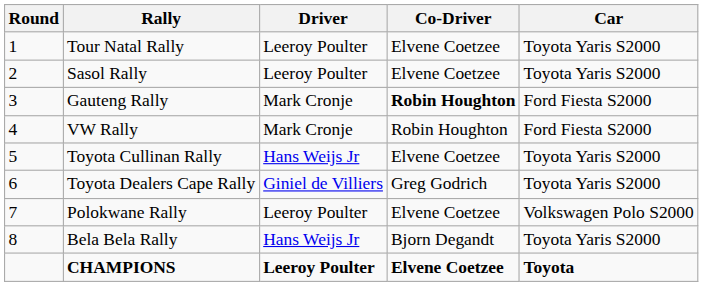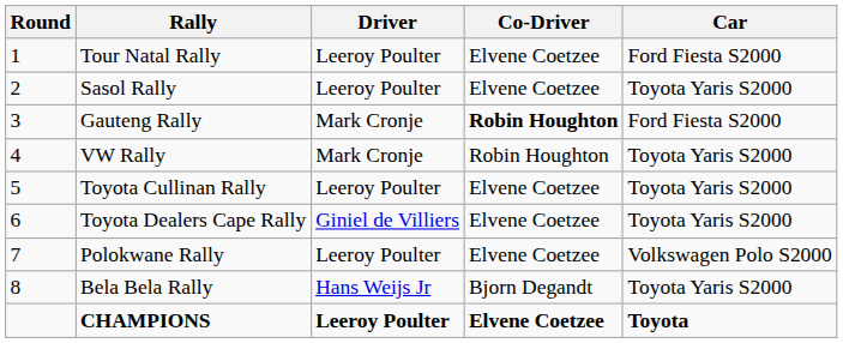Tour Natal Rally | Car: Toyota Yaris S2000 -> Ford Fiesta S2000
VW Rally | Car: Ford Fiesta S2000 -> Toyota Yaris S2000
Toyota Cullinan Rally | Driver: Hans Weijs Jr -> Leeroy Poulter
Toyota Dealers Cape Rally | Co-Driver: Greg Godrich -> Elvene Coetzee
